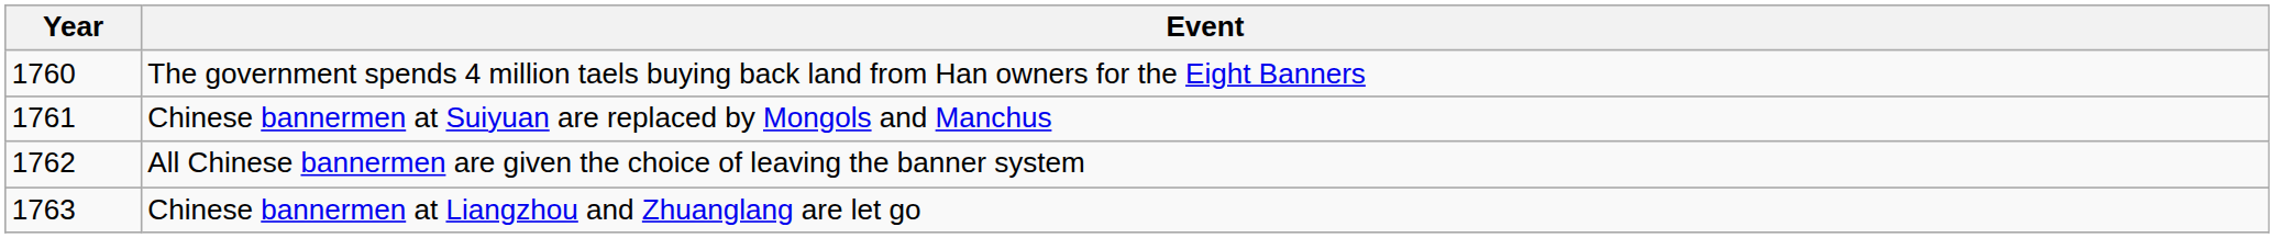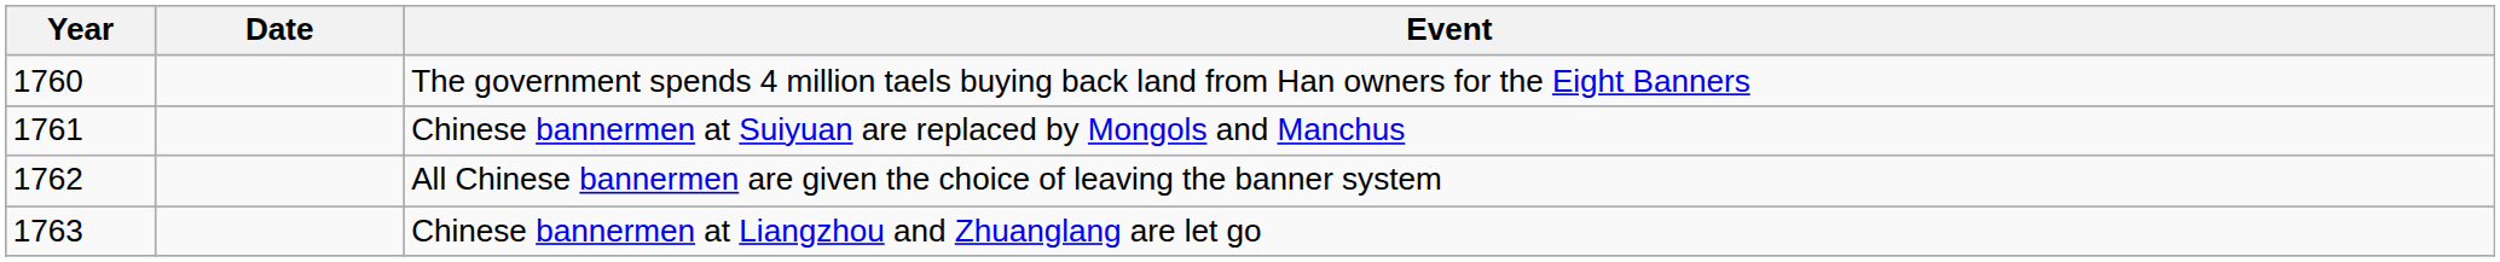+ column: Date
